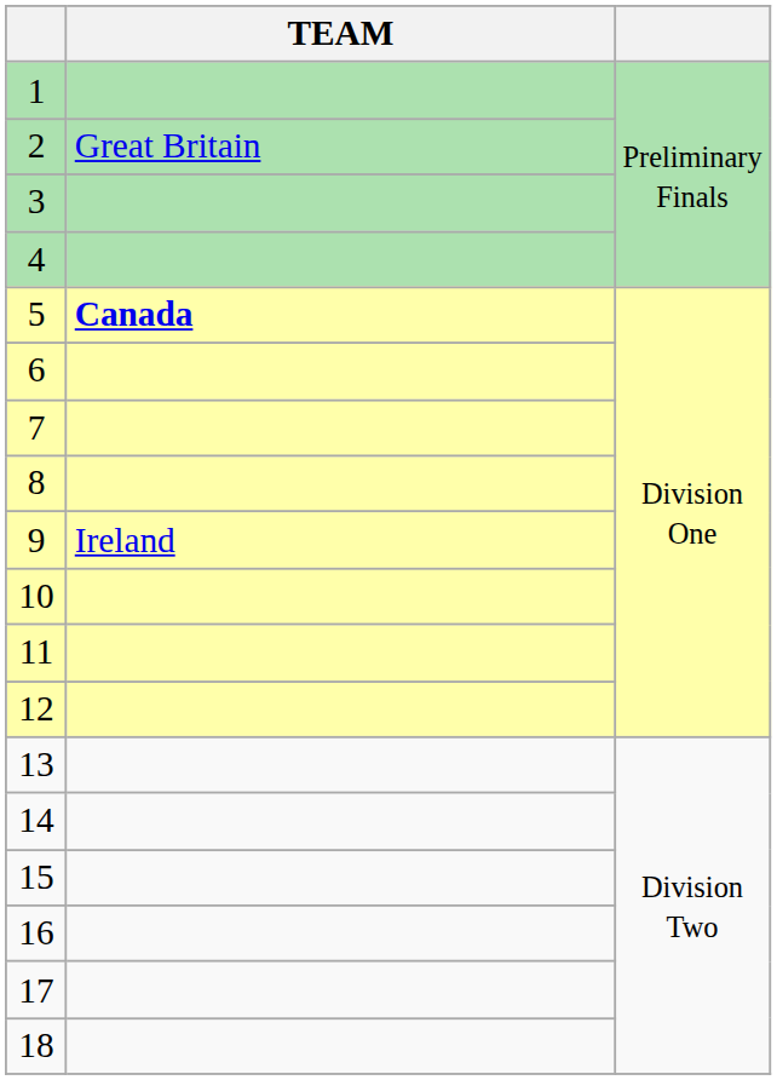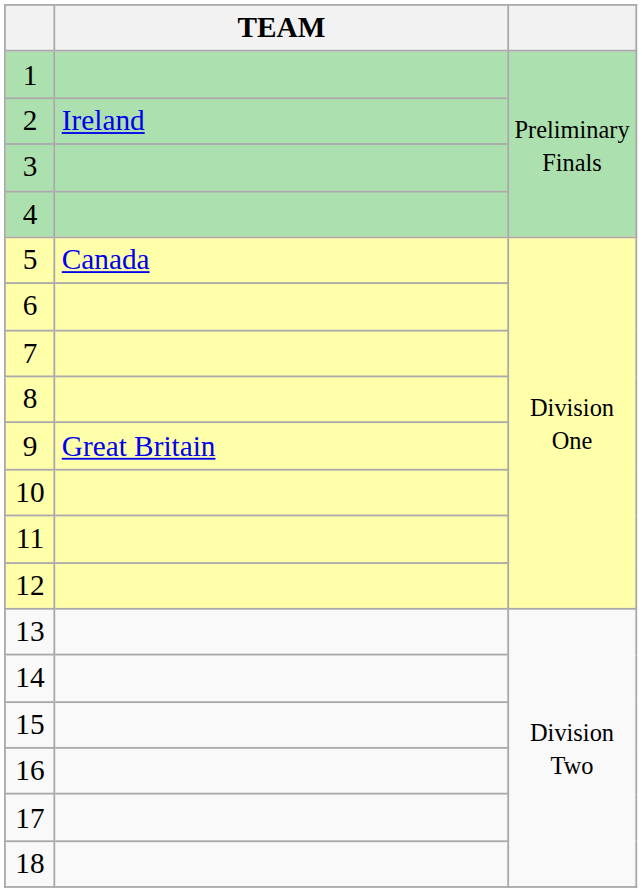2 | TEAM: Great Britain -> Ireland
5 | TEAM: bold -> normal
9 | TEAM: Ireland -> Great Britain
